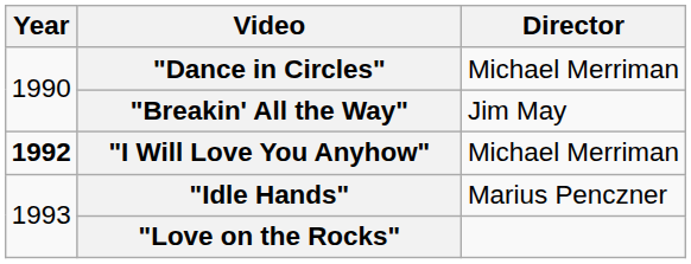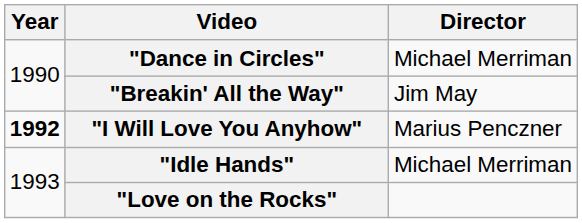"I Will Love You Anyhow" | Director: Michael Merriman -> Marius Penczner
"Idle Hands" | Director: Marius Penczner -> Michael Merriman
